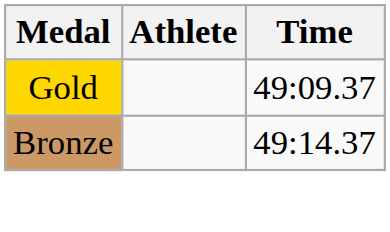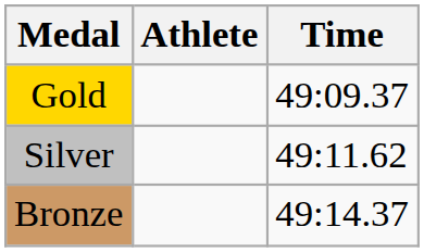+ row: Silver | 49:11.62
